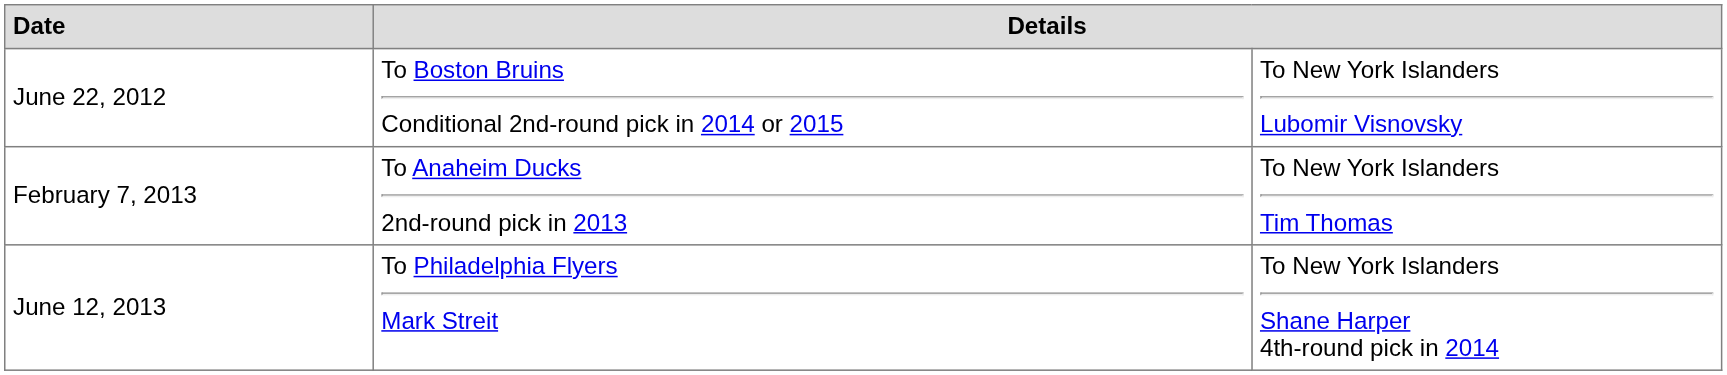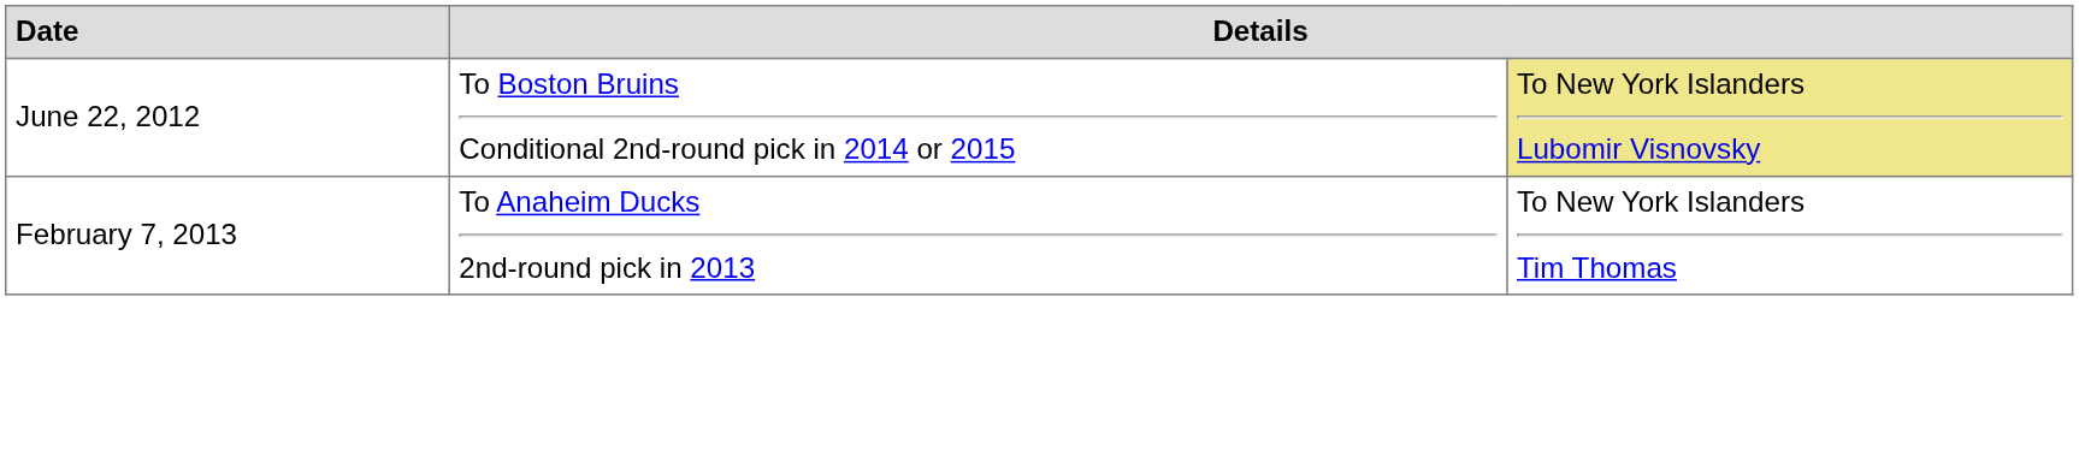June 22, 2012 | column 3: no background -> khaki background
- row: June 12, 2013 | To Philadelphia Flyers Mark Streit | To New York Islanders Shane Harper 4th-round pick in 2014
